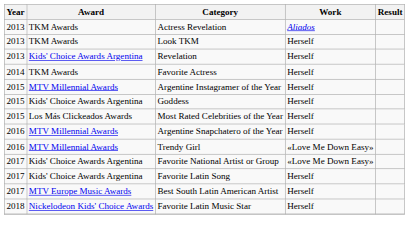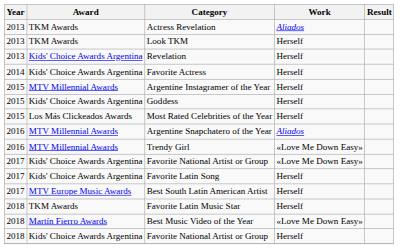Favorite Actress | Award: TKM Awards -> Kids' Choice Awards Argentina
Argentine Snapchatero of the Year | Work: Herself -> Aliados
Favorite Latin Music Star | Award: Nickelodeon Kids' Choice Awards -> TKM Awards
+ row: 2018 | Martín Fierro Awards | Best Music Video of the Year | «Love Me Down Easy»
+ row: 2018 | Kids' Choice Awards Argentina | Favorite National Artist or Group | Herself
